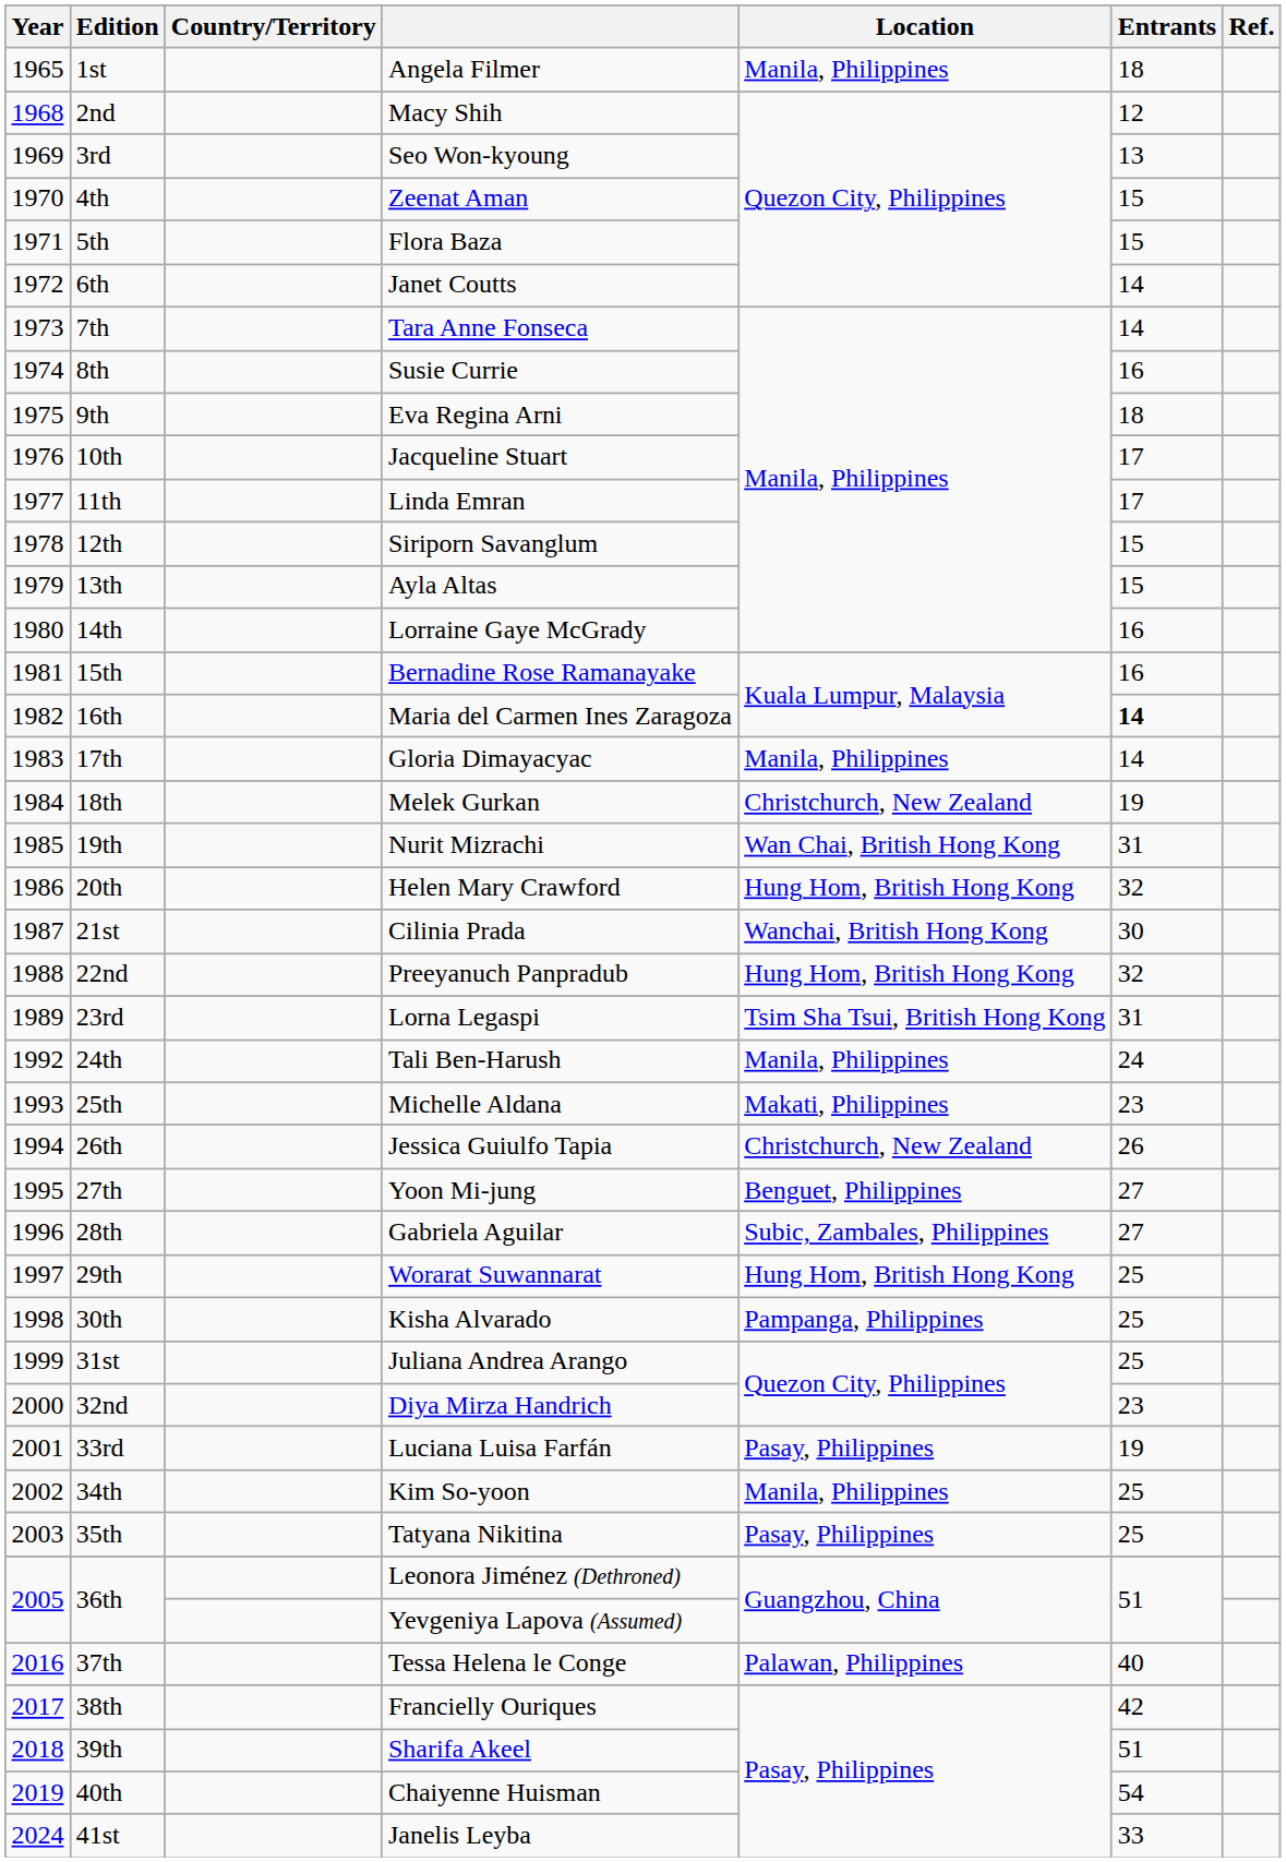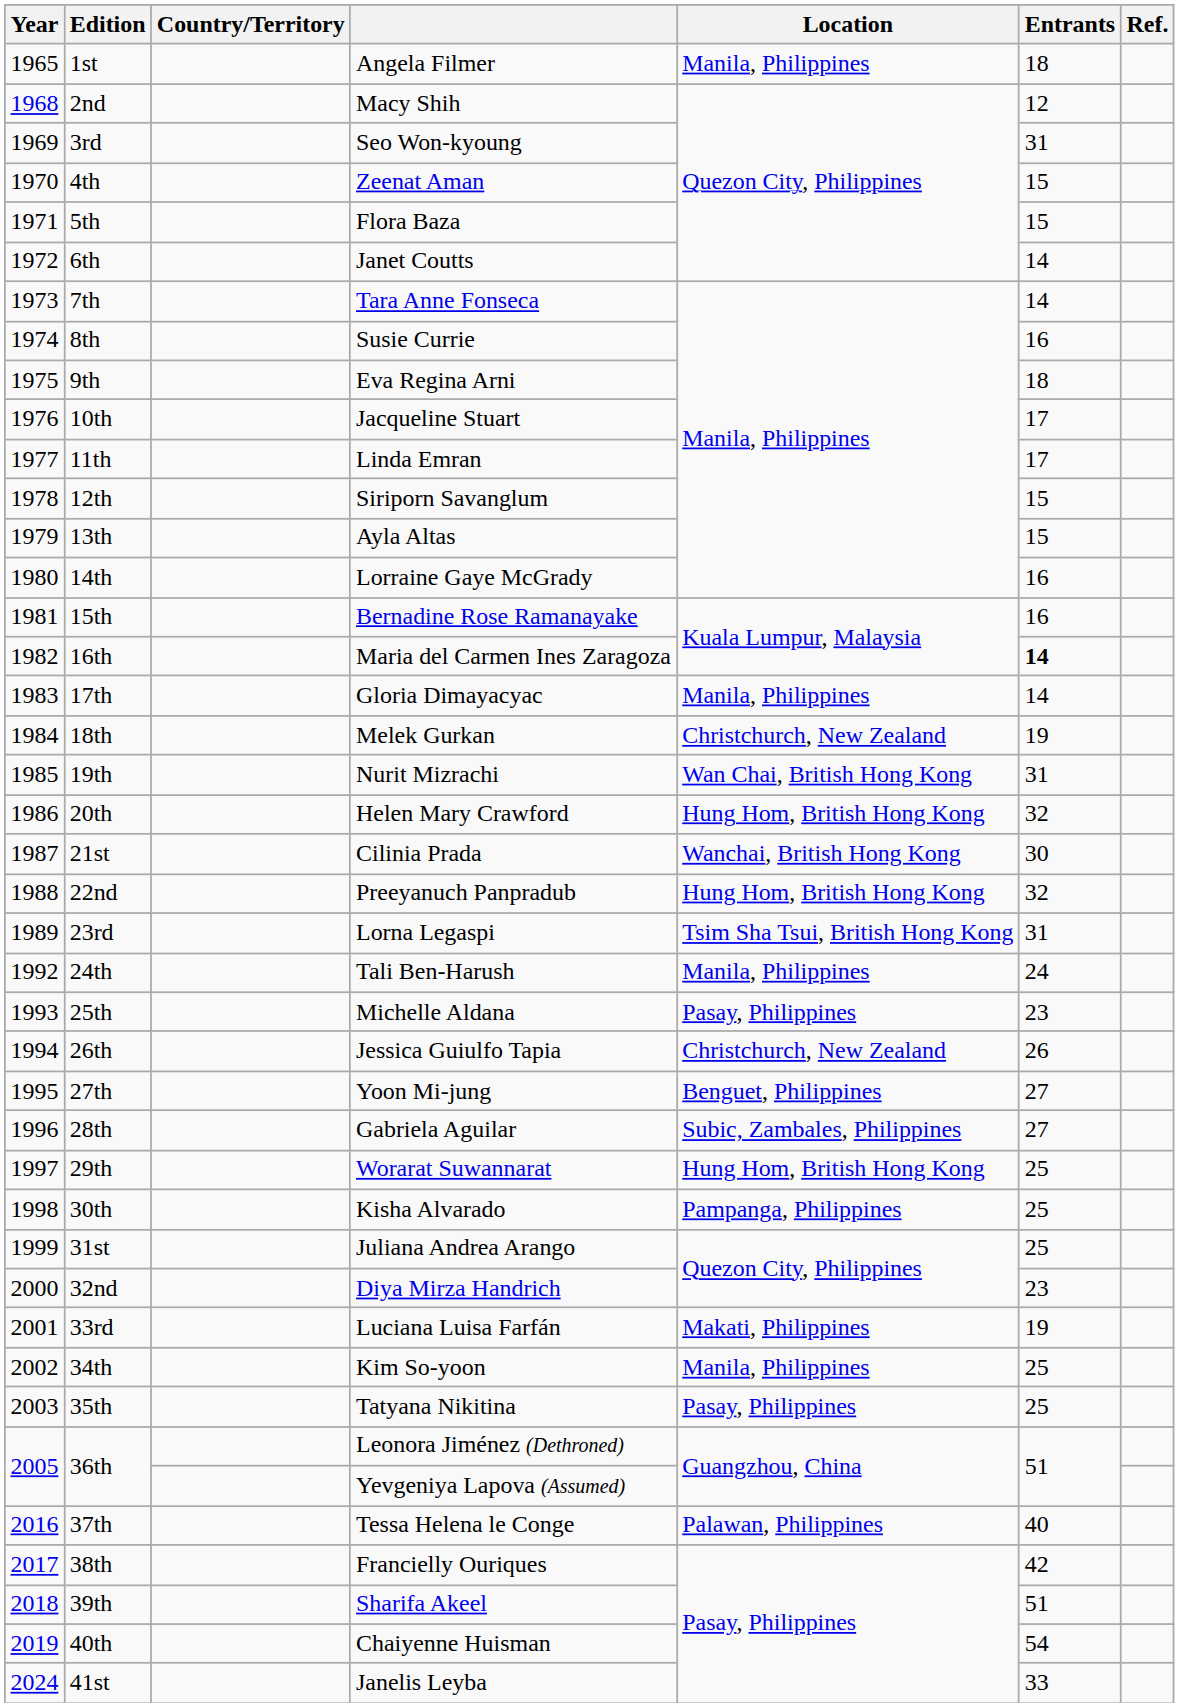Seo Won-kyoung | Entrants: 13 -> 31
Michelle Aldana | Location: Makati, Philippines -> Pasay, Philippines
Luciana Luisa Farfán | Location: Pasay, Philippines -> Makati, Philippines
